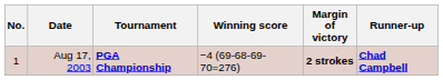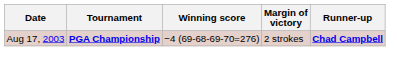- column: No. | 1
Aug 17, 2003 | Margin of victory: bold -> normal
